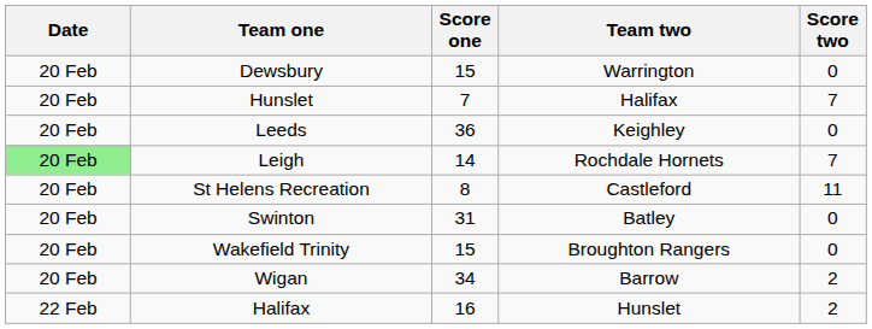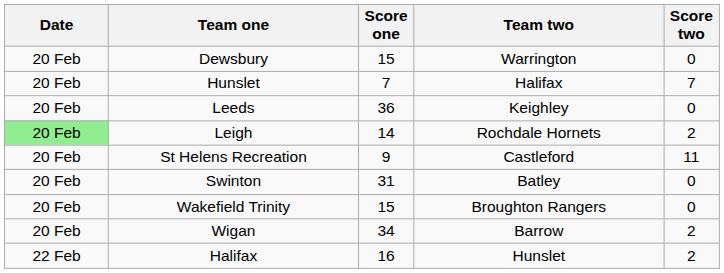Leigh | Score two: 7 -> 2
St Helens Recreation | Score one: 8 -> 9
